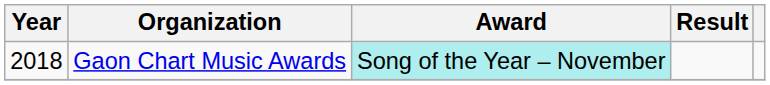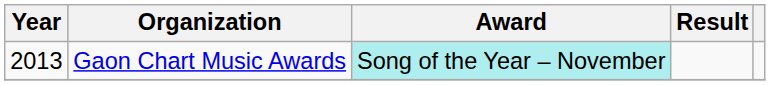Gaon Chart Music Awards | Year: 2018 -> 2013
